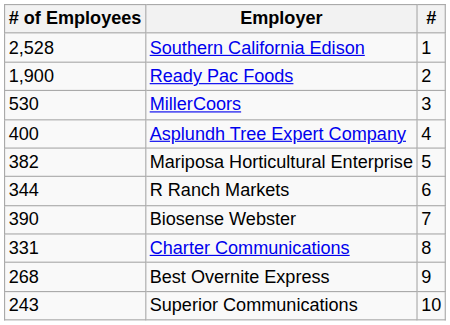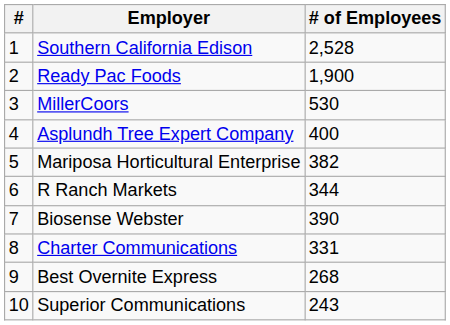columns swapped: # <-> # of Employees
